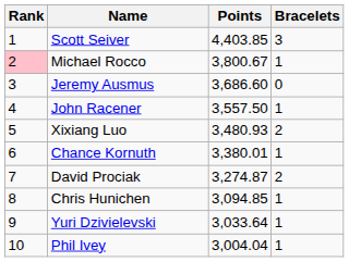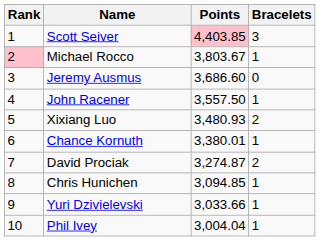Scott Seiver | Points: no background -> pink background
Michael Rocco | Points: 3,800.67 -> 3,803.67
Yuri Dzivielevski | Points: 3,033.64 -> 3,033.66
